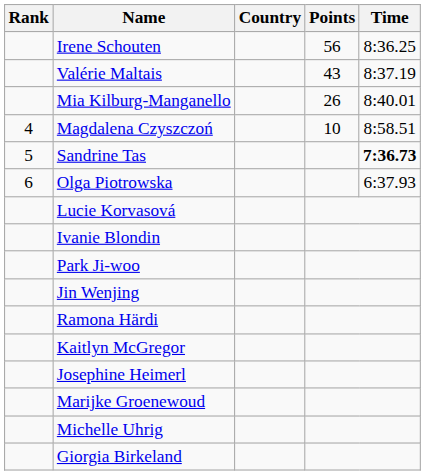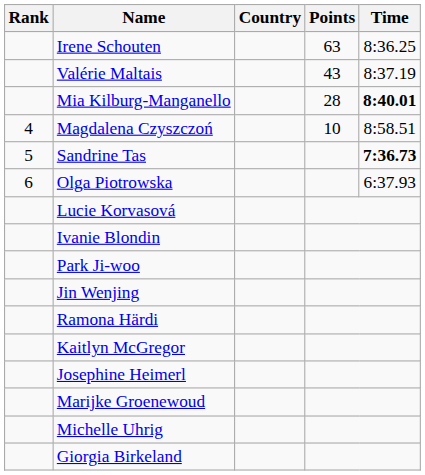Irene Schouten | Points: 56 -> 63
Mia Kilburg-Manganello | Points: 26 -> 28
Mia Kilburg-Manganello | Time: normal -> bold
